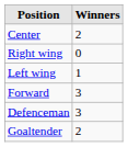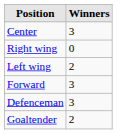Center | Winners: 2 -> 3
Left wing | Winners: 1 -> 2
